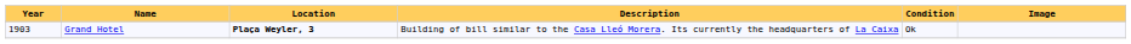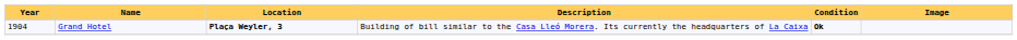Grand Hotel | Year: 1903 -> 1904
Grand Hotel | Condition: normal -> bold
